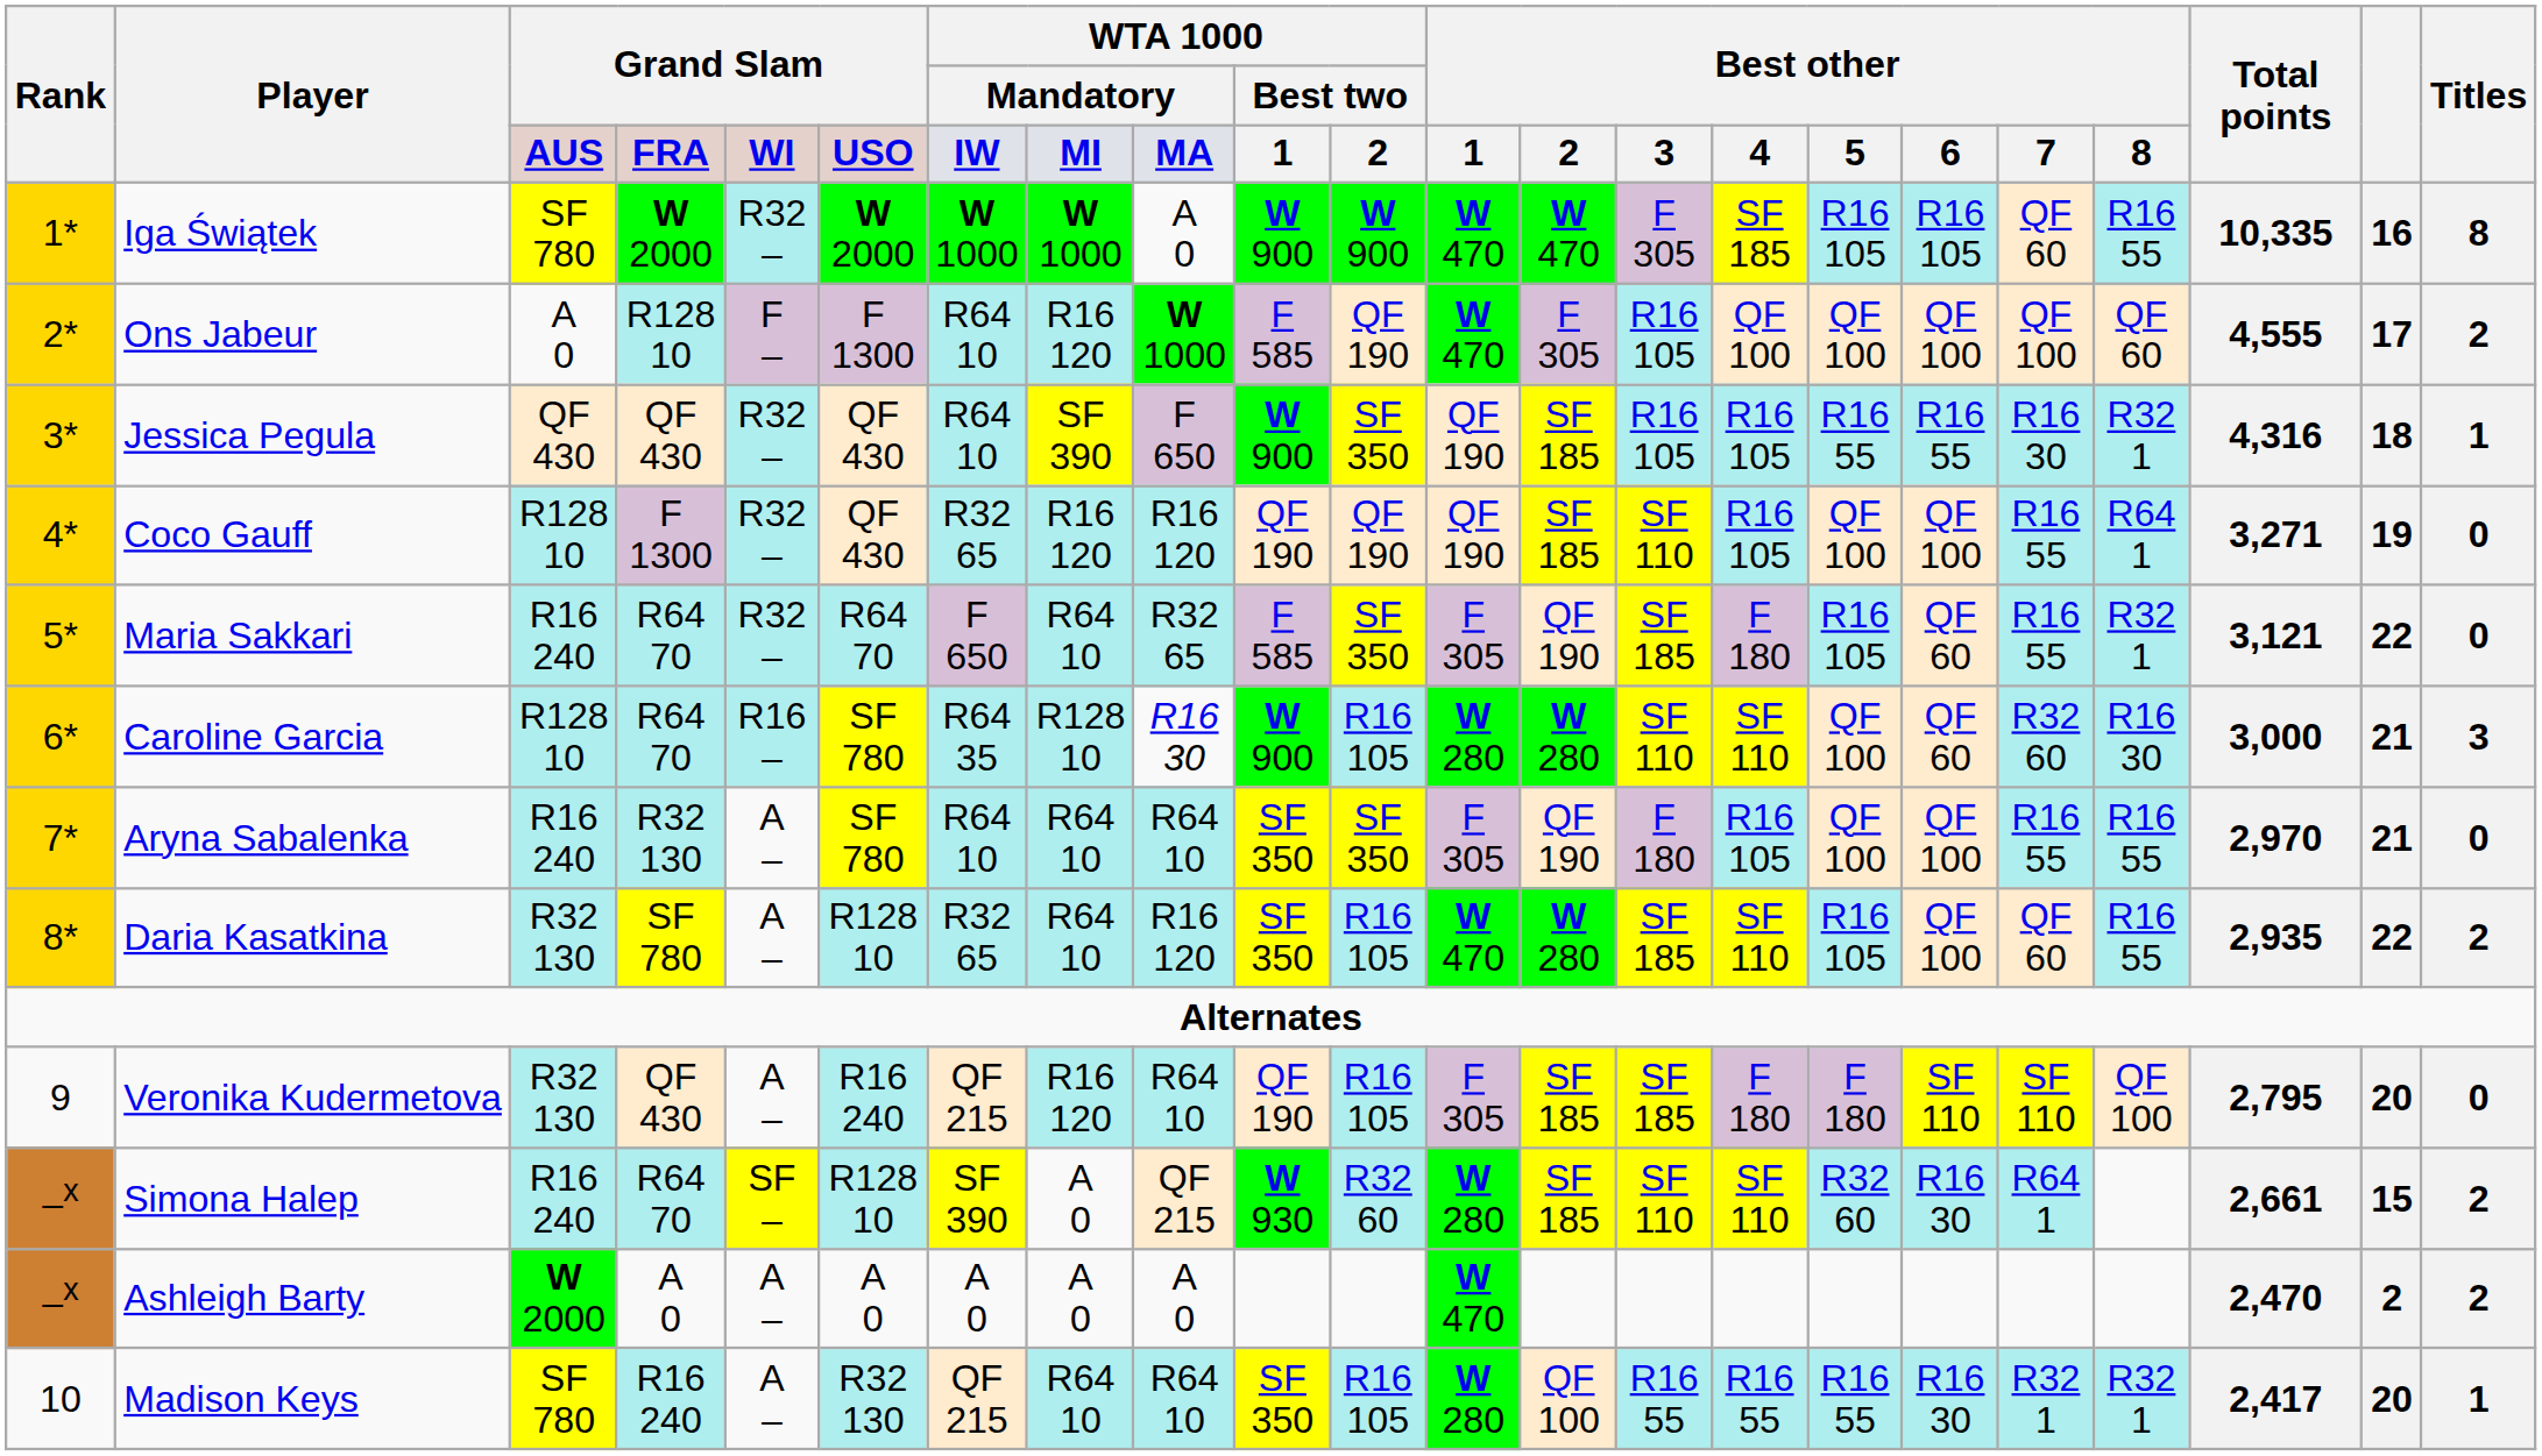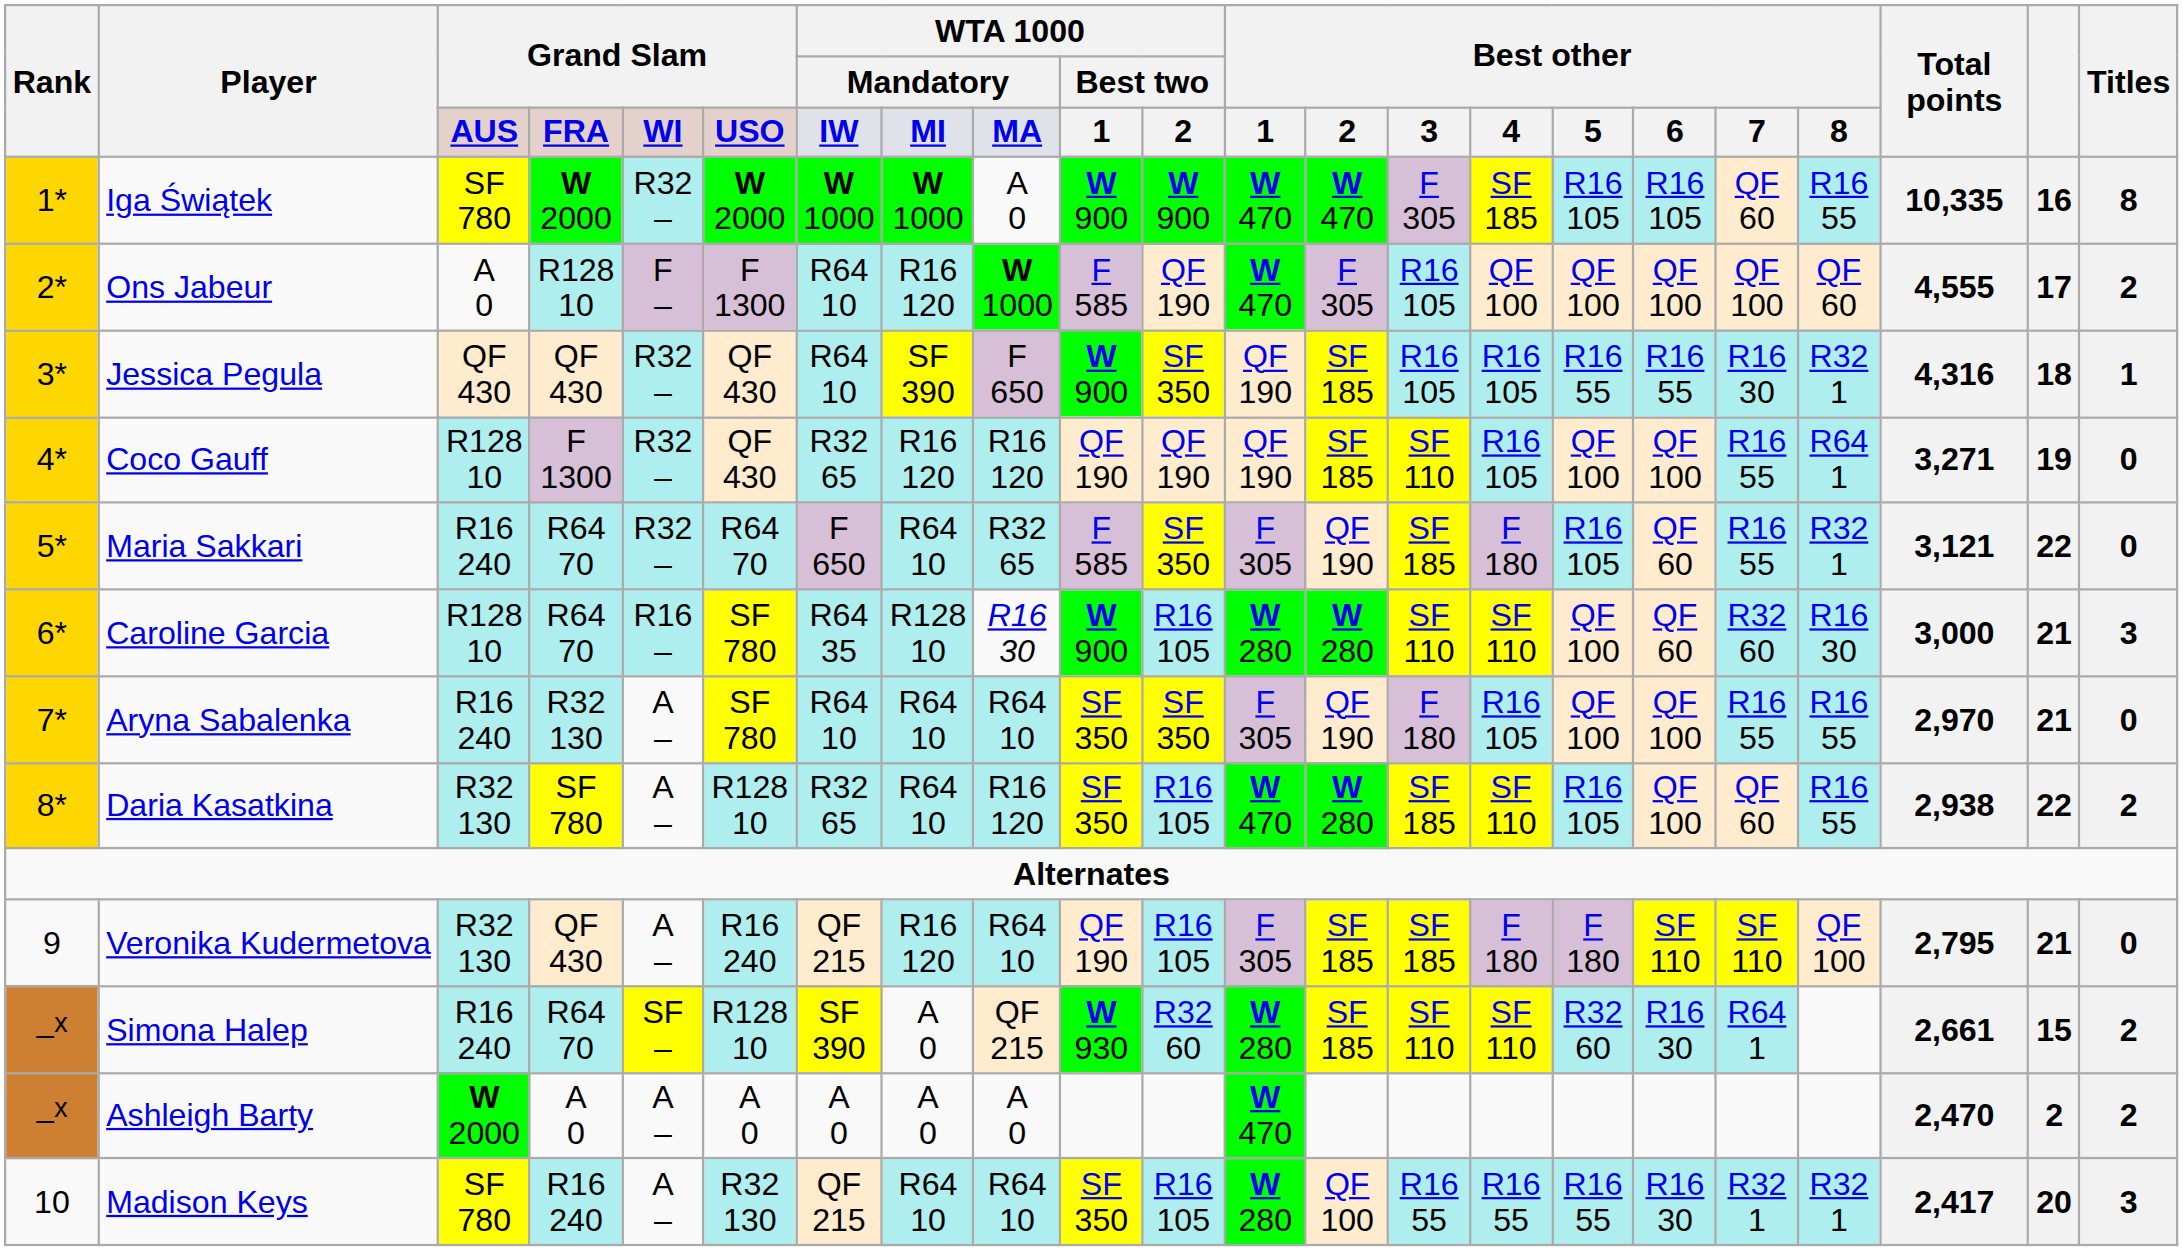Daria Kasatkina | Total points: 2,935 -> 2,938
Veronika Kudermetova | column 21: 20 -> 21
Madison Keys | Titles: 1 -> 3
